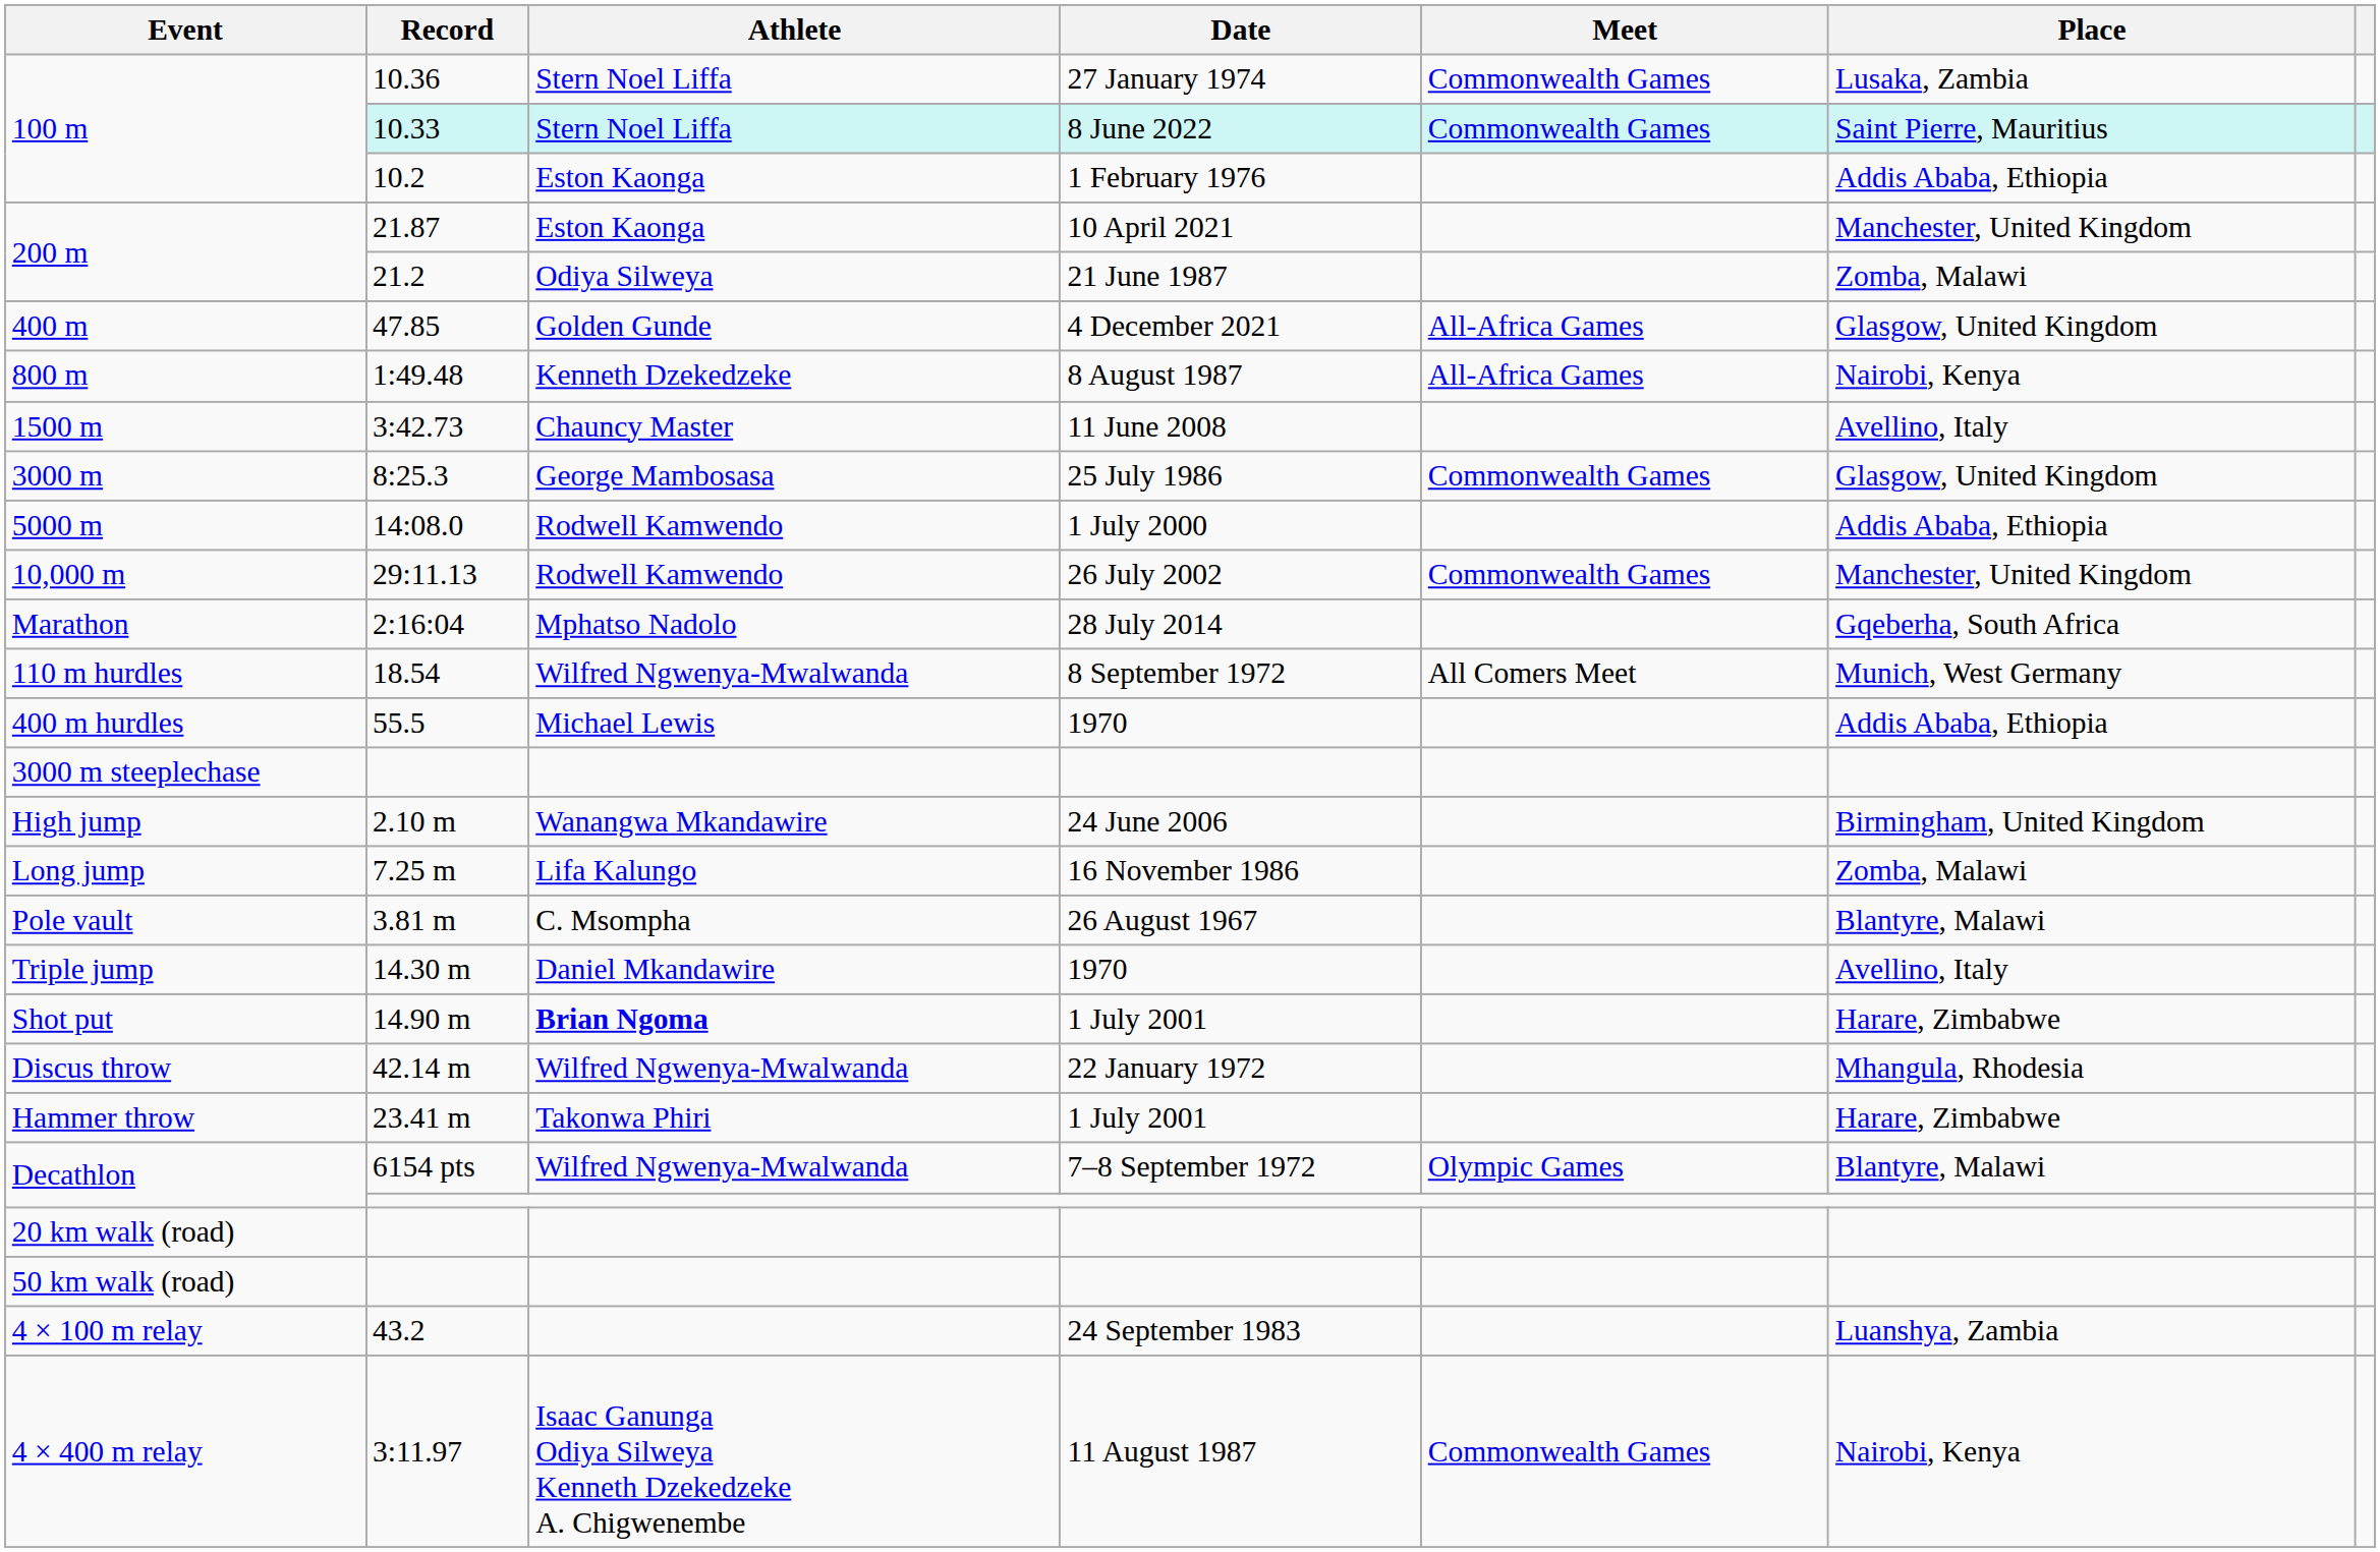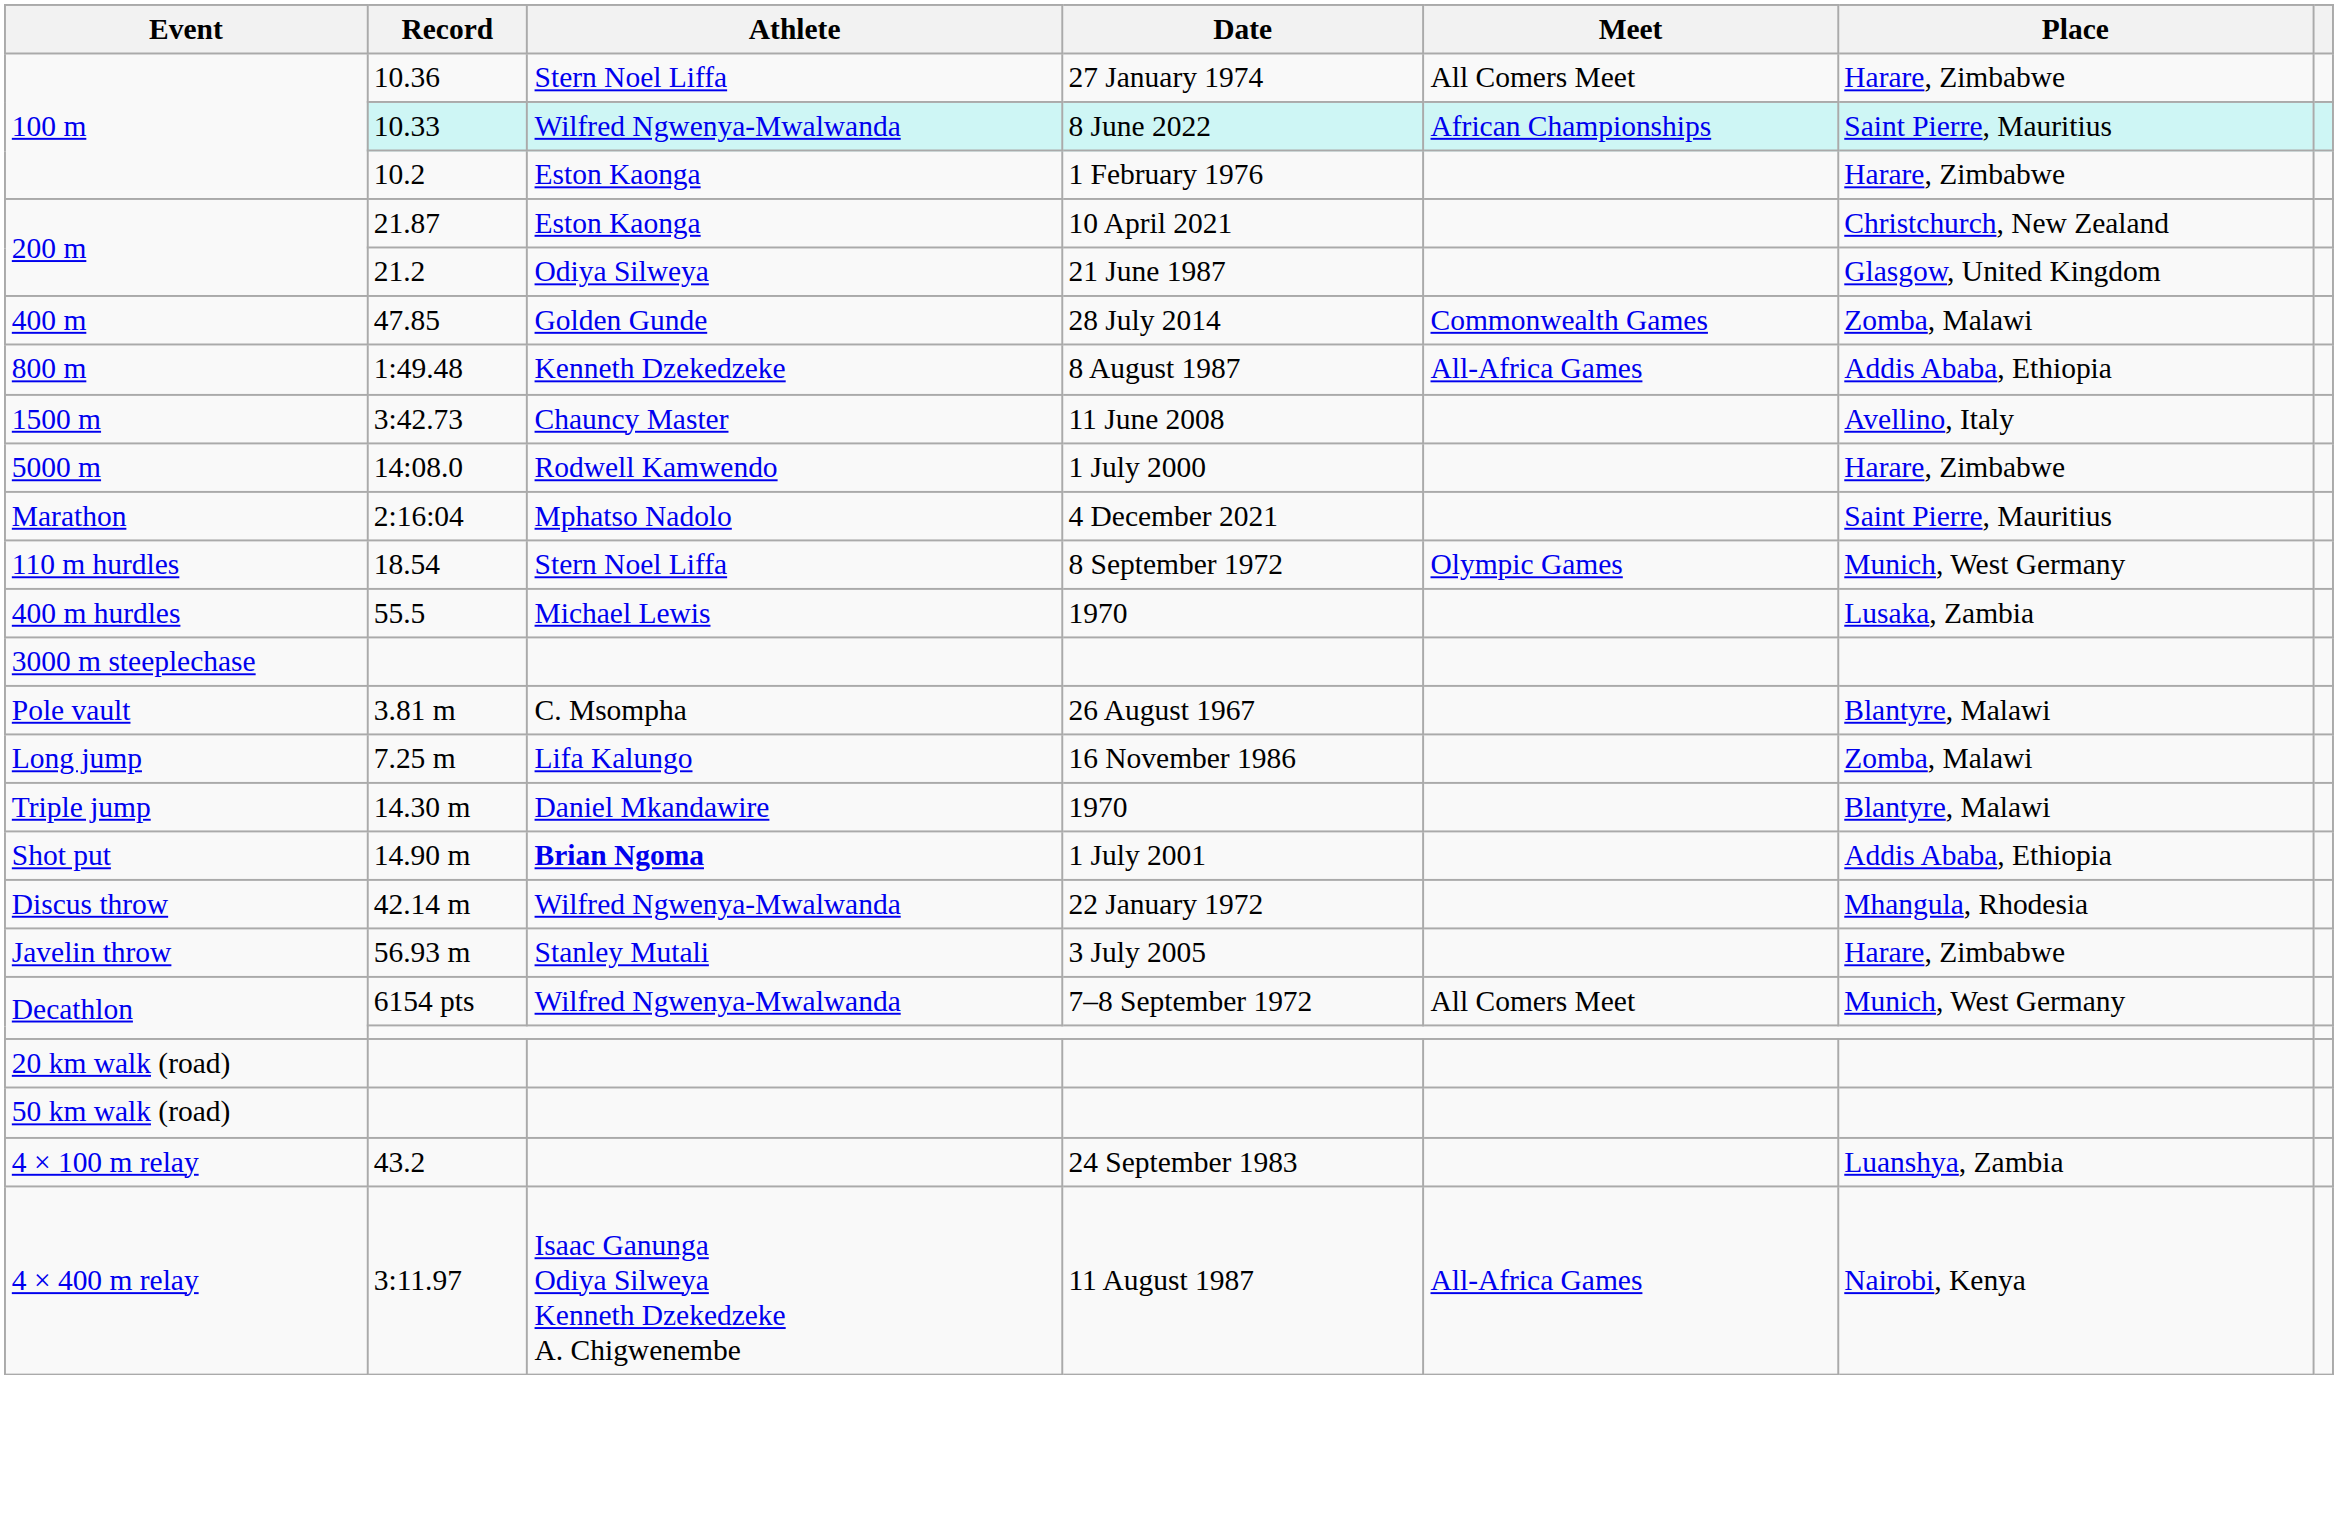10.36 | Meet: Commonwealth Games -> All Comers Meet
10.36 | Place: Lusaka, Zambia -> Harare, Zimbabwe
10.33 | Athlete: Stern Noel Liffa -> Wilfred Ngwenya-Mwalwanda
10.33 | Meet: Commonwealth Games -> African Championships
10.2 | Place: Addis Ababa, Ethiopia -> Harare, Zimbabwe
21.87 | Place: Manchester, United Kingdom -> Christchurch, New Zealand
21.2 | Place: Zomba, Malawi -> Glasgow, United Kingdom
47.85 | Date: 4 December 2021 -> 28 July 2014
47.85 | Meet: All-Africa Games -> Commonwealth Games
47.85 | Place: Glasgow, United Kingdom -> Zomba, Malawi
1:49.48 | Place: Nairobi, Kenya -> Addis Ababa, Ethiopia
- row: 3000 m | 8:25.3 | George Mambosasa | 25 July 1986 | Commonwealth Games | Glasgow, United Kingdom
14:08.0 | Place: Addis Ababa, Ethiopia -> Harare, Zimbabwe
- row: 10,000 m | 29:11.13 | Rodwell Kamwendo | 26 July 2002 | Commonwealth Games | Manchester, United Kingdom
2:16:04 | Date: 28 July 2014 -> 4 December 2021
2:16:04 | Place: Gqeberha, South Africa -> Saint Pierre, Mauritius
18.54 | Athlete: Wilfred Ngwenya-Mwalwanda -> Stern Noel Liffa
18.54 | Meet: All Comers Meet -> Olympic Games
55.5 | Place: Addis Ababa, Ethiopia -> Lusaka, Zambia
- row: High jump | 2.10 m | Wanangwa Mkandawire | 24 June 2006 | Birmingham, United Kingdom
rows swapped: 3.81 m <-> 7.25 m
14.30 m | Place: Avellino, Italy -> Blantyre, Malawi
14.90 m | Place: Harare, Zimbabwe -> Addis Ababa, Ethiopia
- row: Hammer throw | 23.41 m | Takonwa Phiri | 1 July 2001 | Harare, Zimbabwe
+ row: Javelin throw | 56.93 m | Stanley Mutali | 3 July 2005 | Harare, Zimbabwe
6154 pts | Meet: Olympic Games -> All Comers Meet
6154 pts | Place: Blantyre, Malawi -> Munich, West Germany
3:11.97 | Meet: Commonwealth Games -> All-Africa Games
